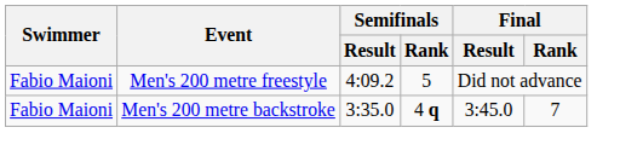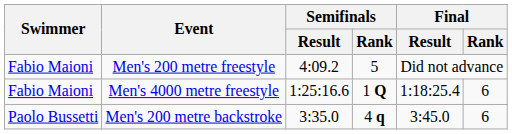+ row: Fabio Maioni | Men's 4000 metre freestyle | 1:25:16.6 | 1 Q | 1:18:25.4 | 6
Men's 200 metre backstroke | Swimmer: Fabio Maioni -> Paolo Bussetti
Men's 200 metre backstroke | Final / Rank: 7 -> 6
